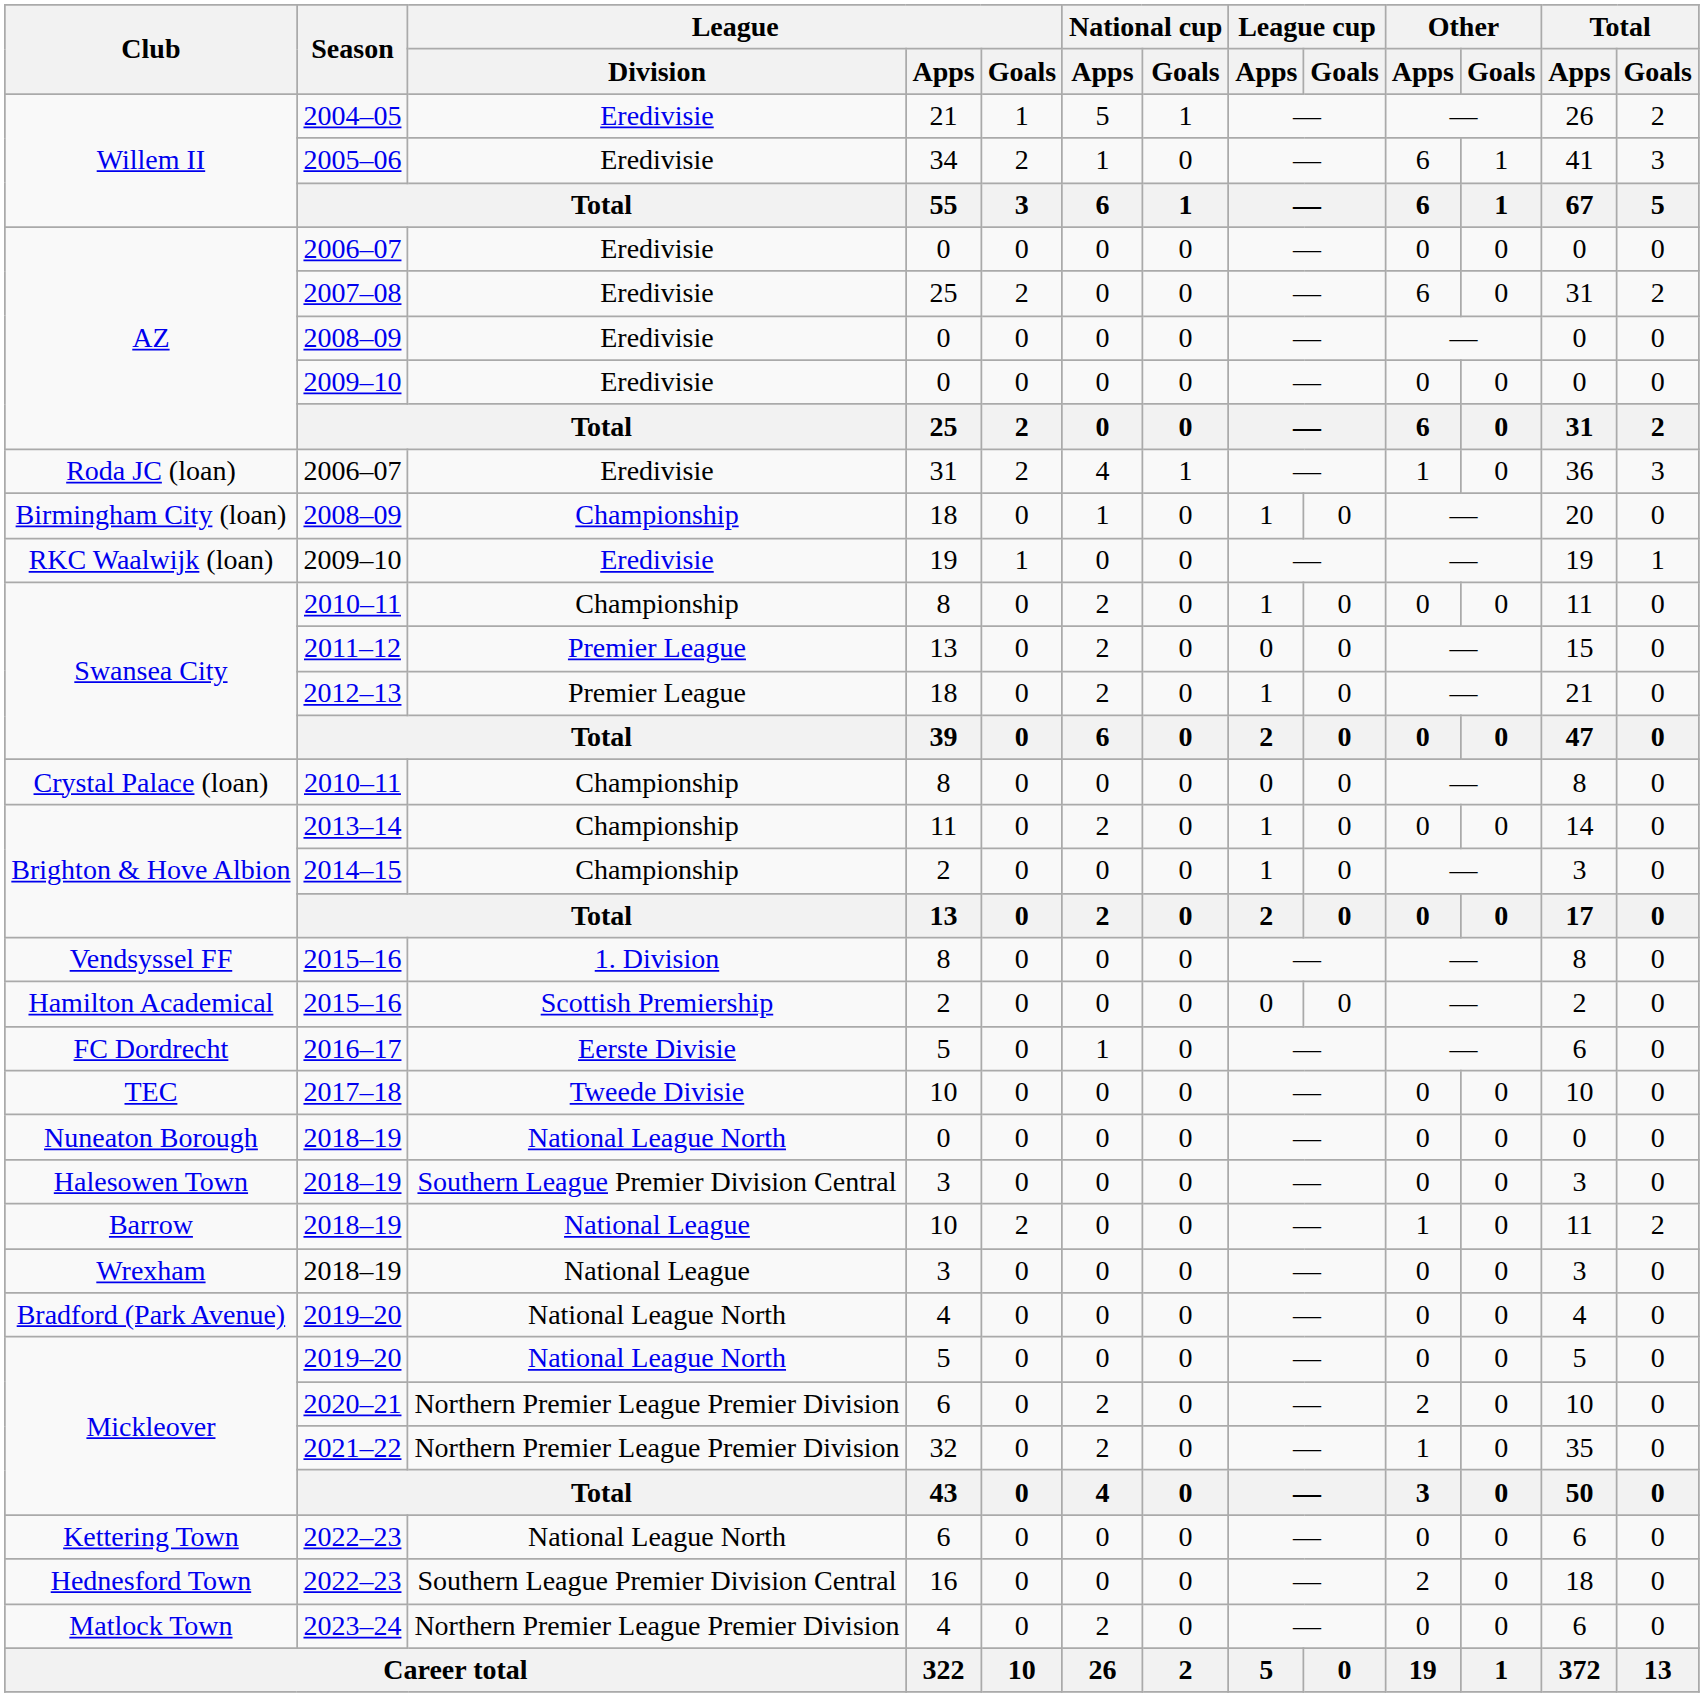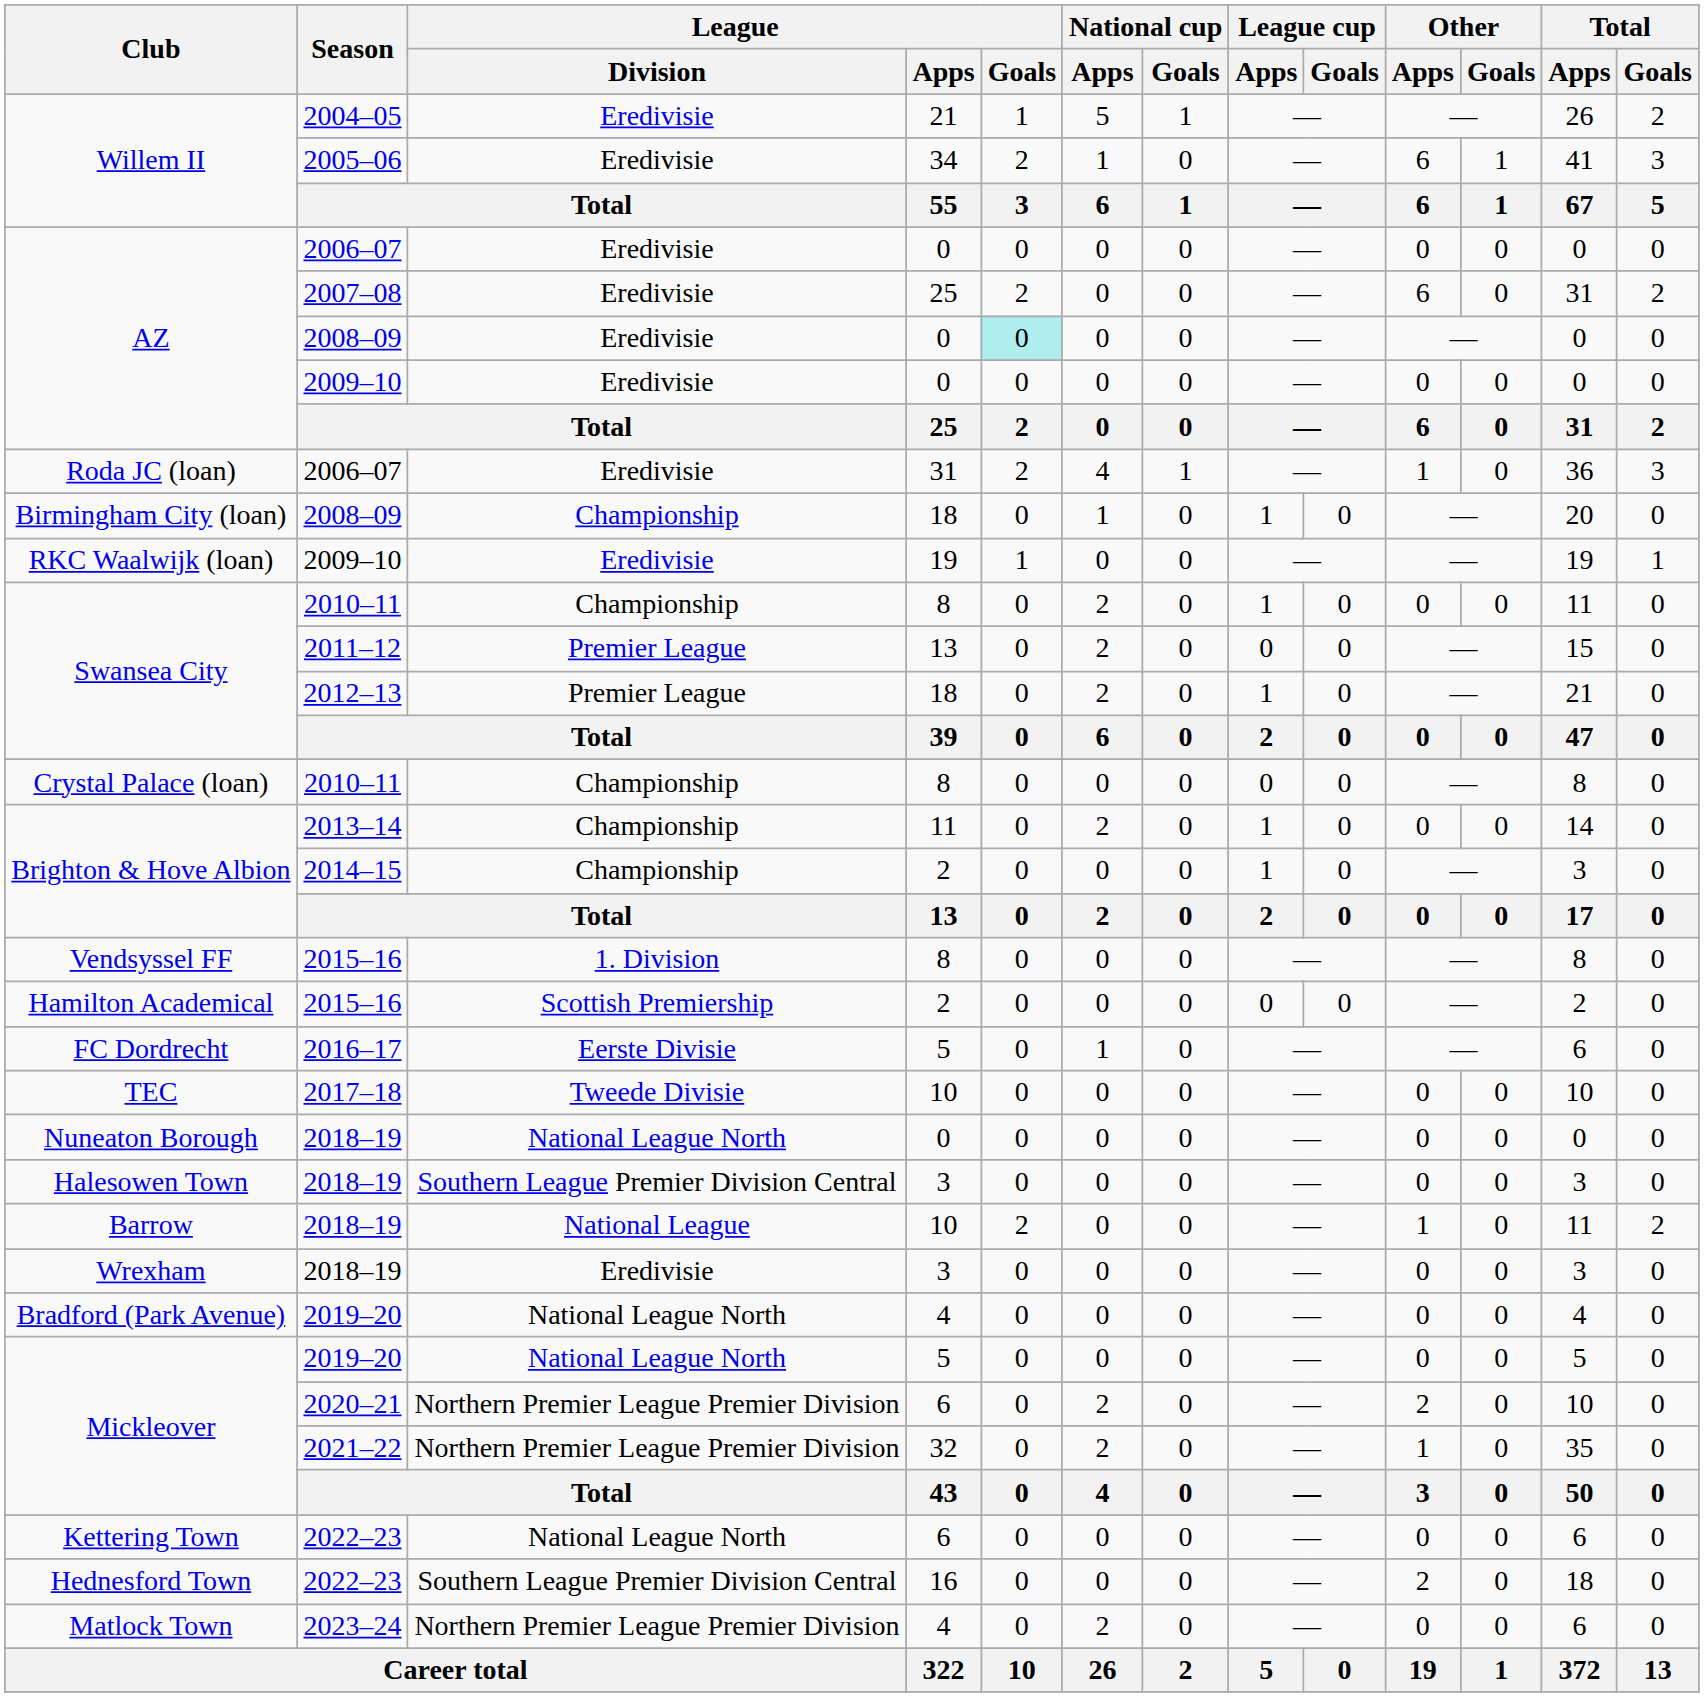AZ / 2008–09 | League / Goals: no background -> paleturquoise background
Wrexham | League / Division: National League -> Eredivisie
